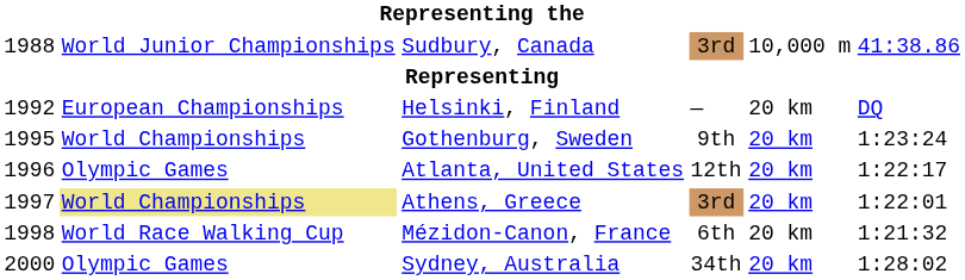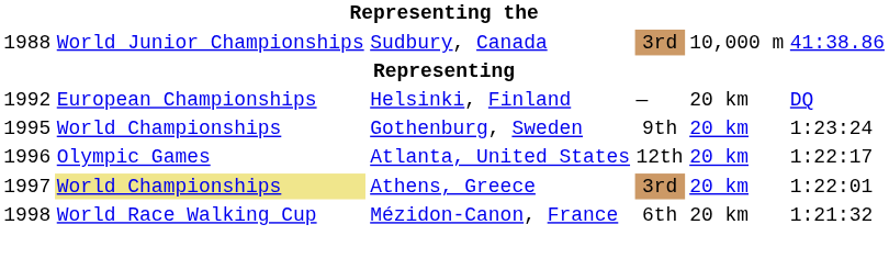- row: 2000 | Olympic Games | Sydney, Australia | 34th | 20 km | 1:28:02
